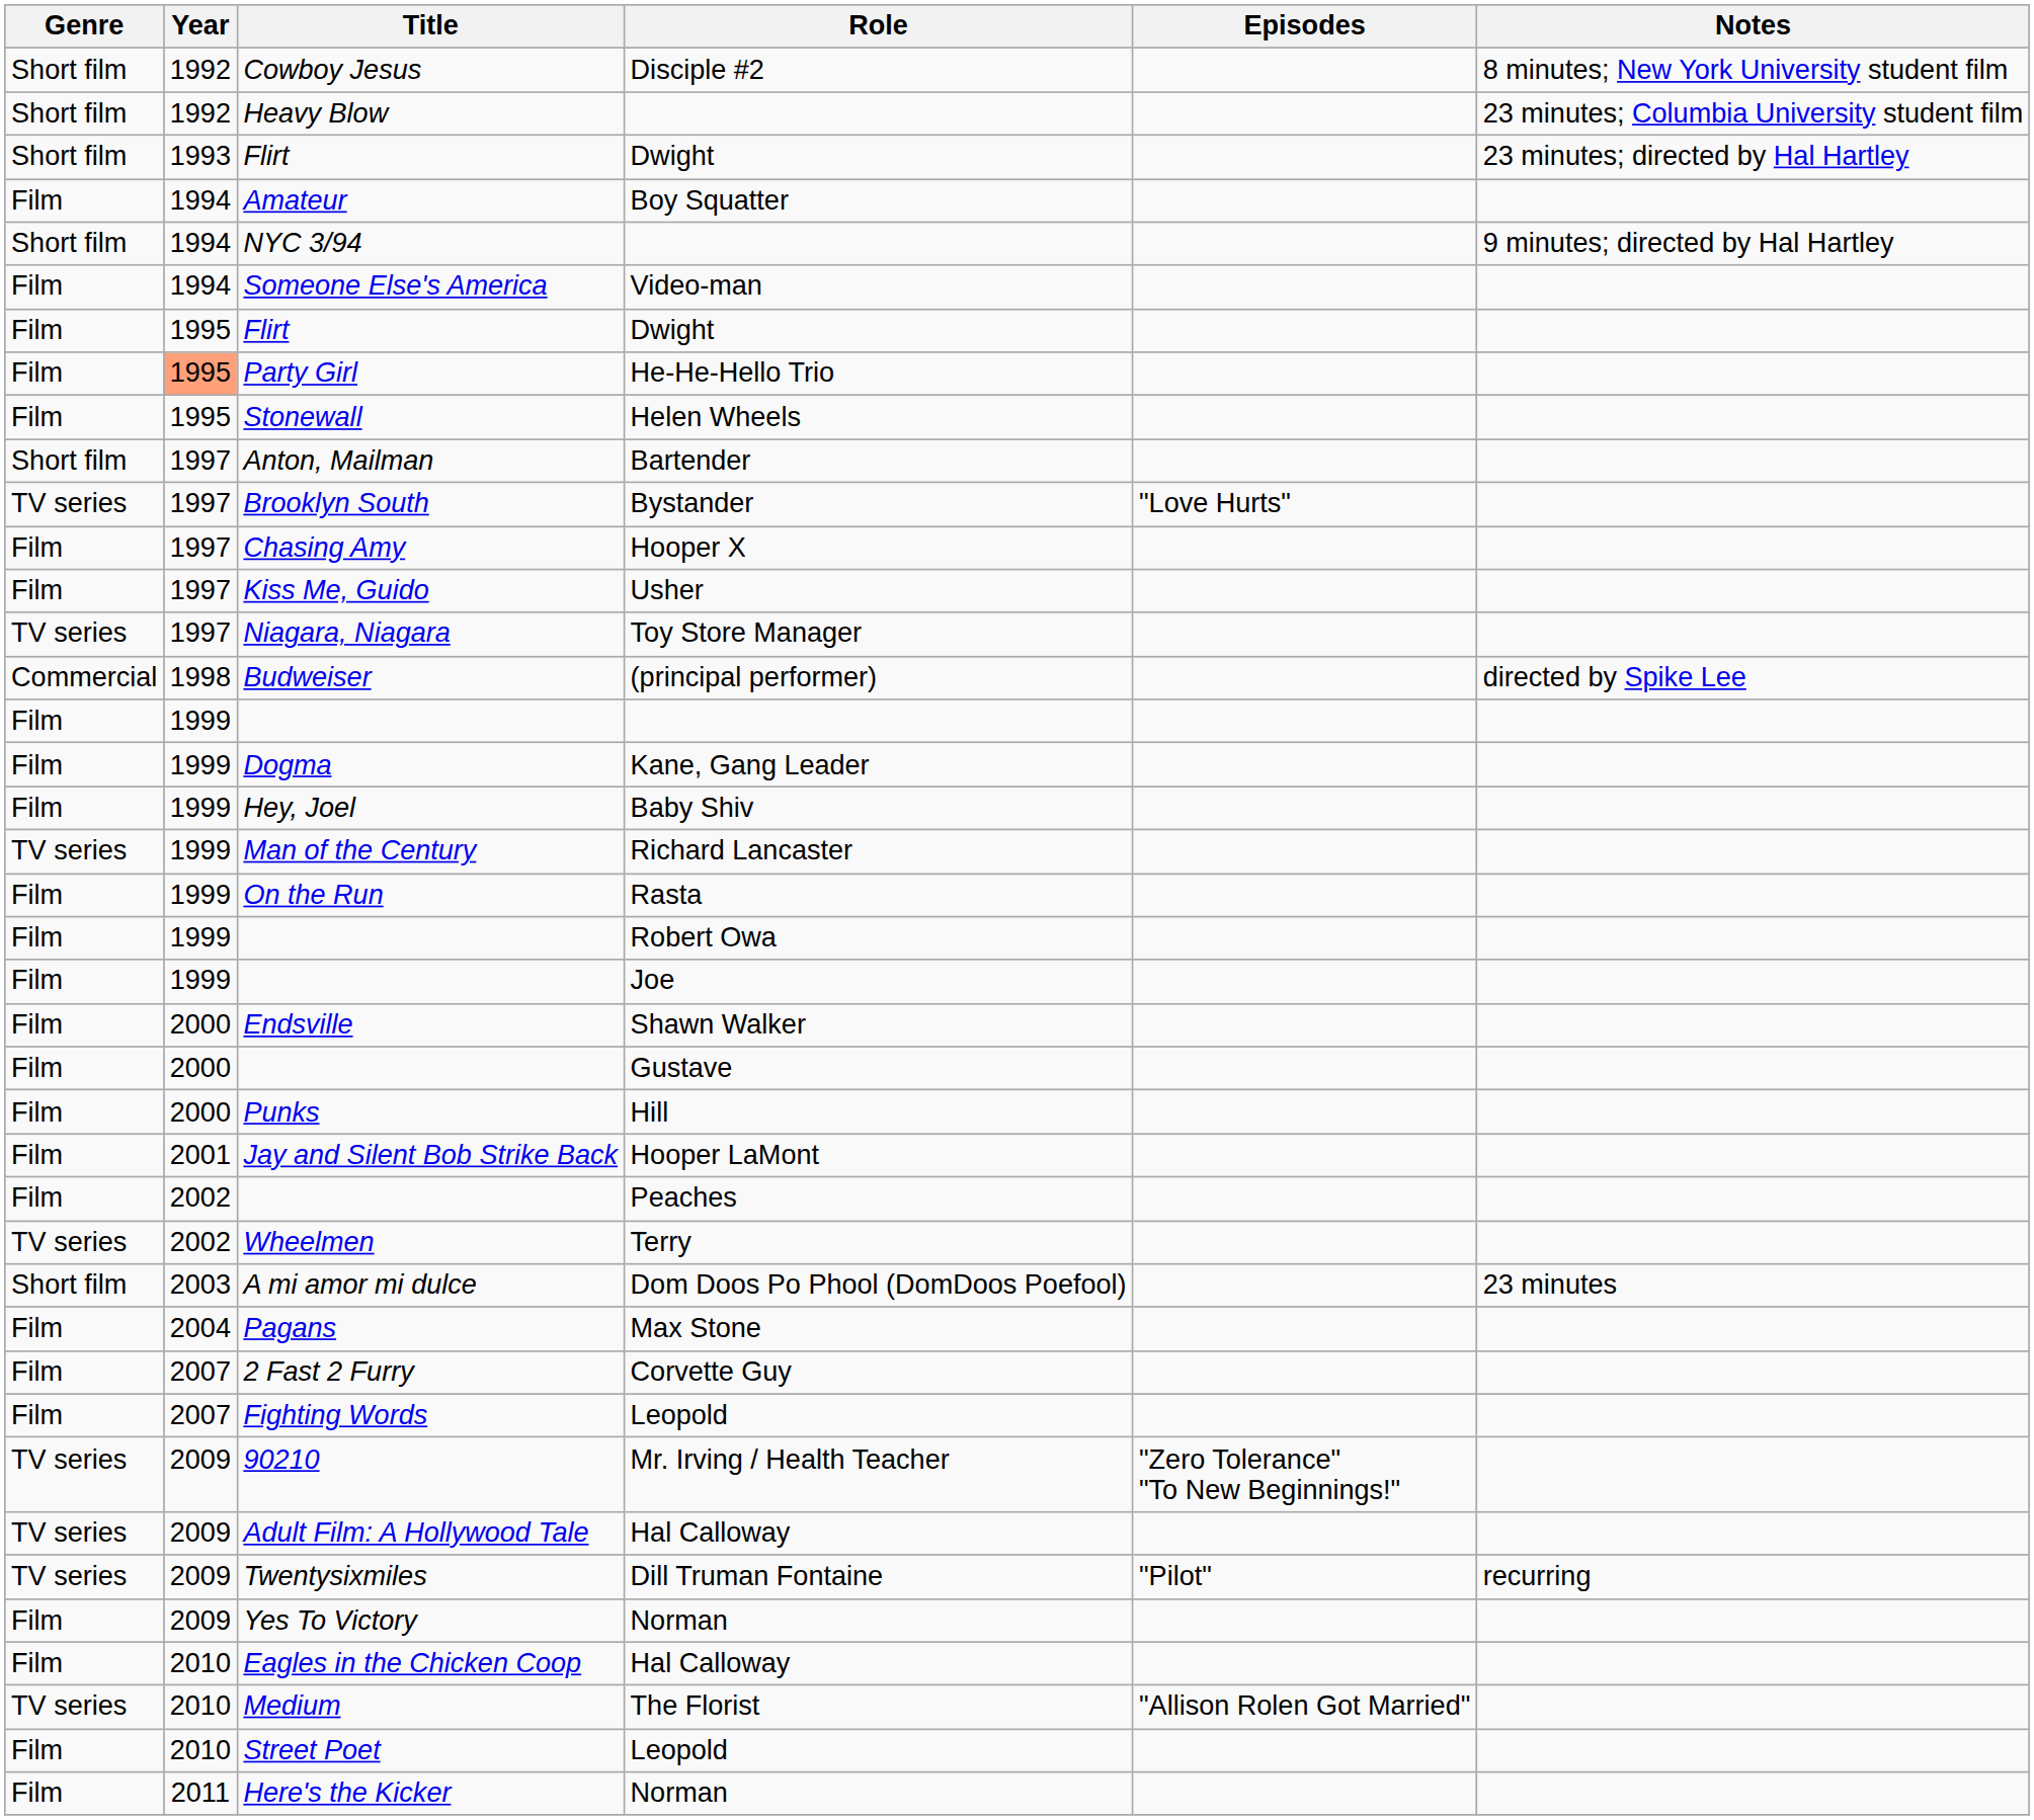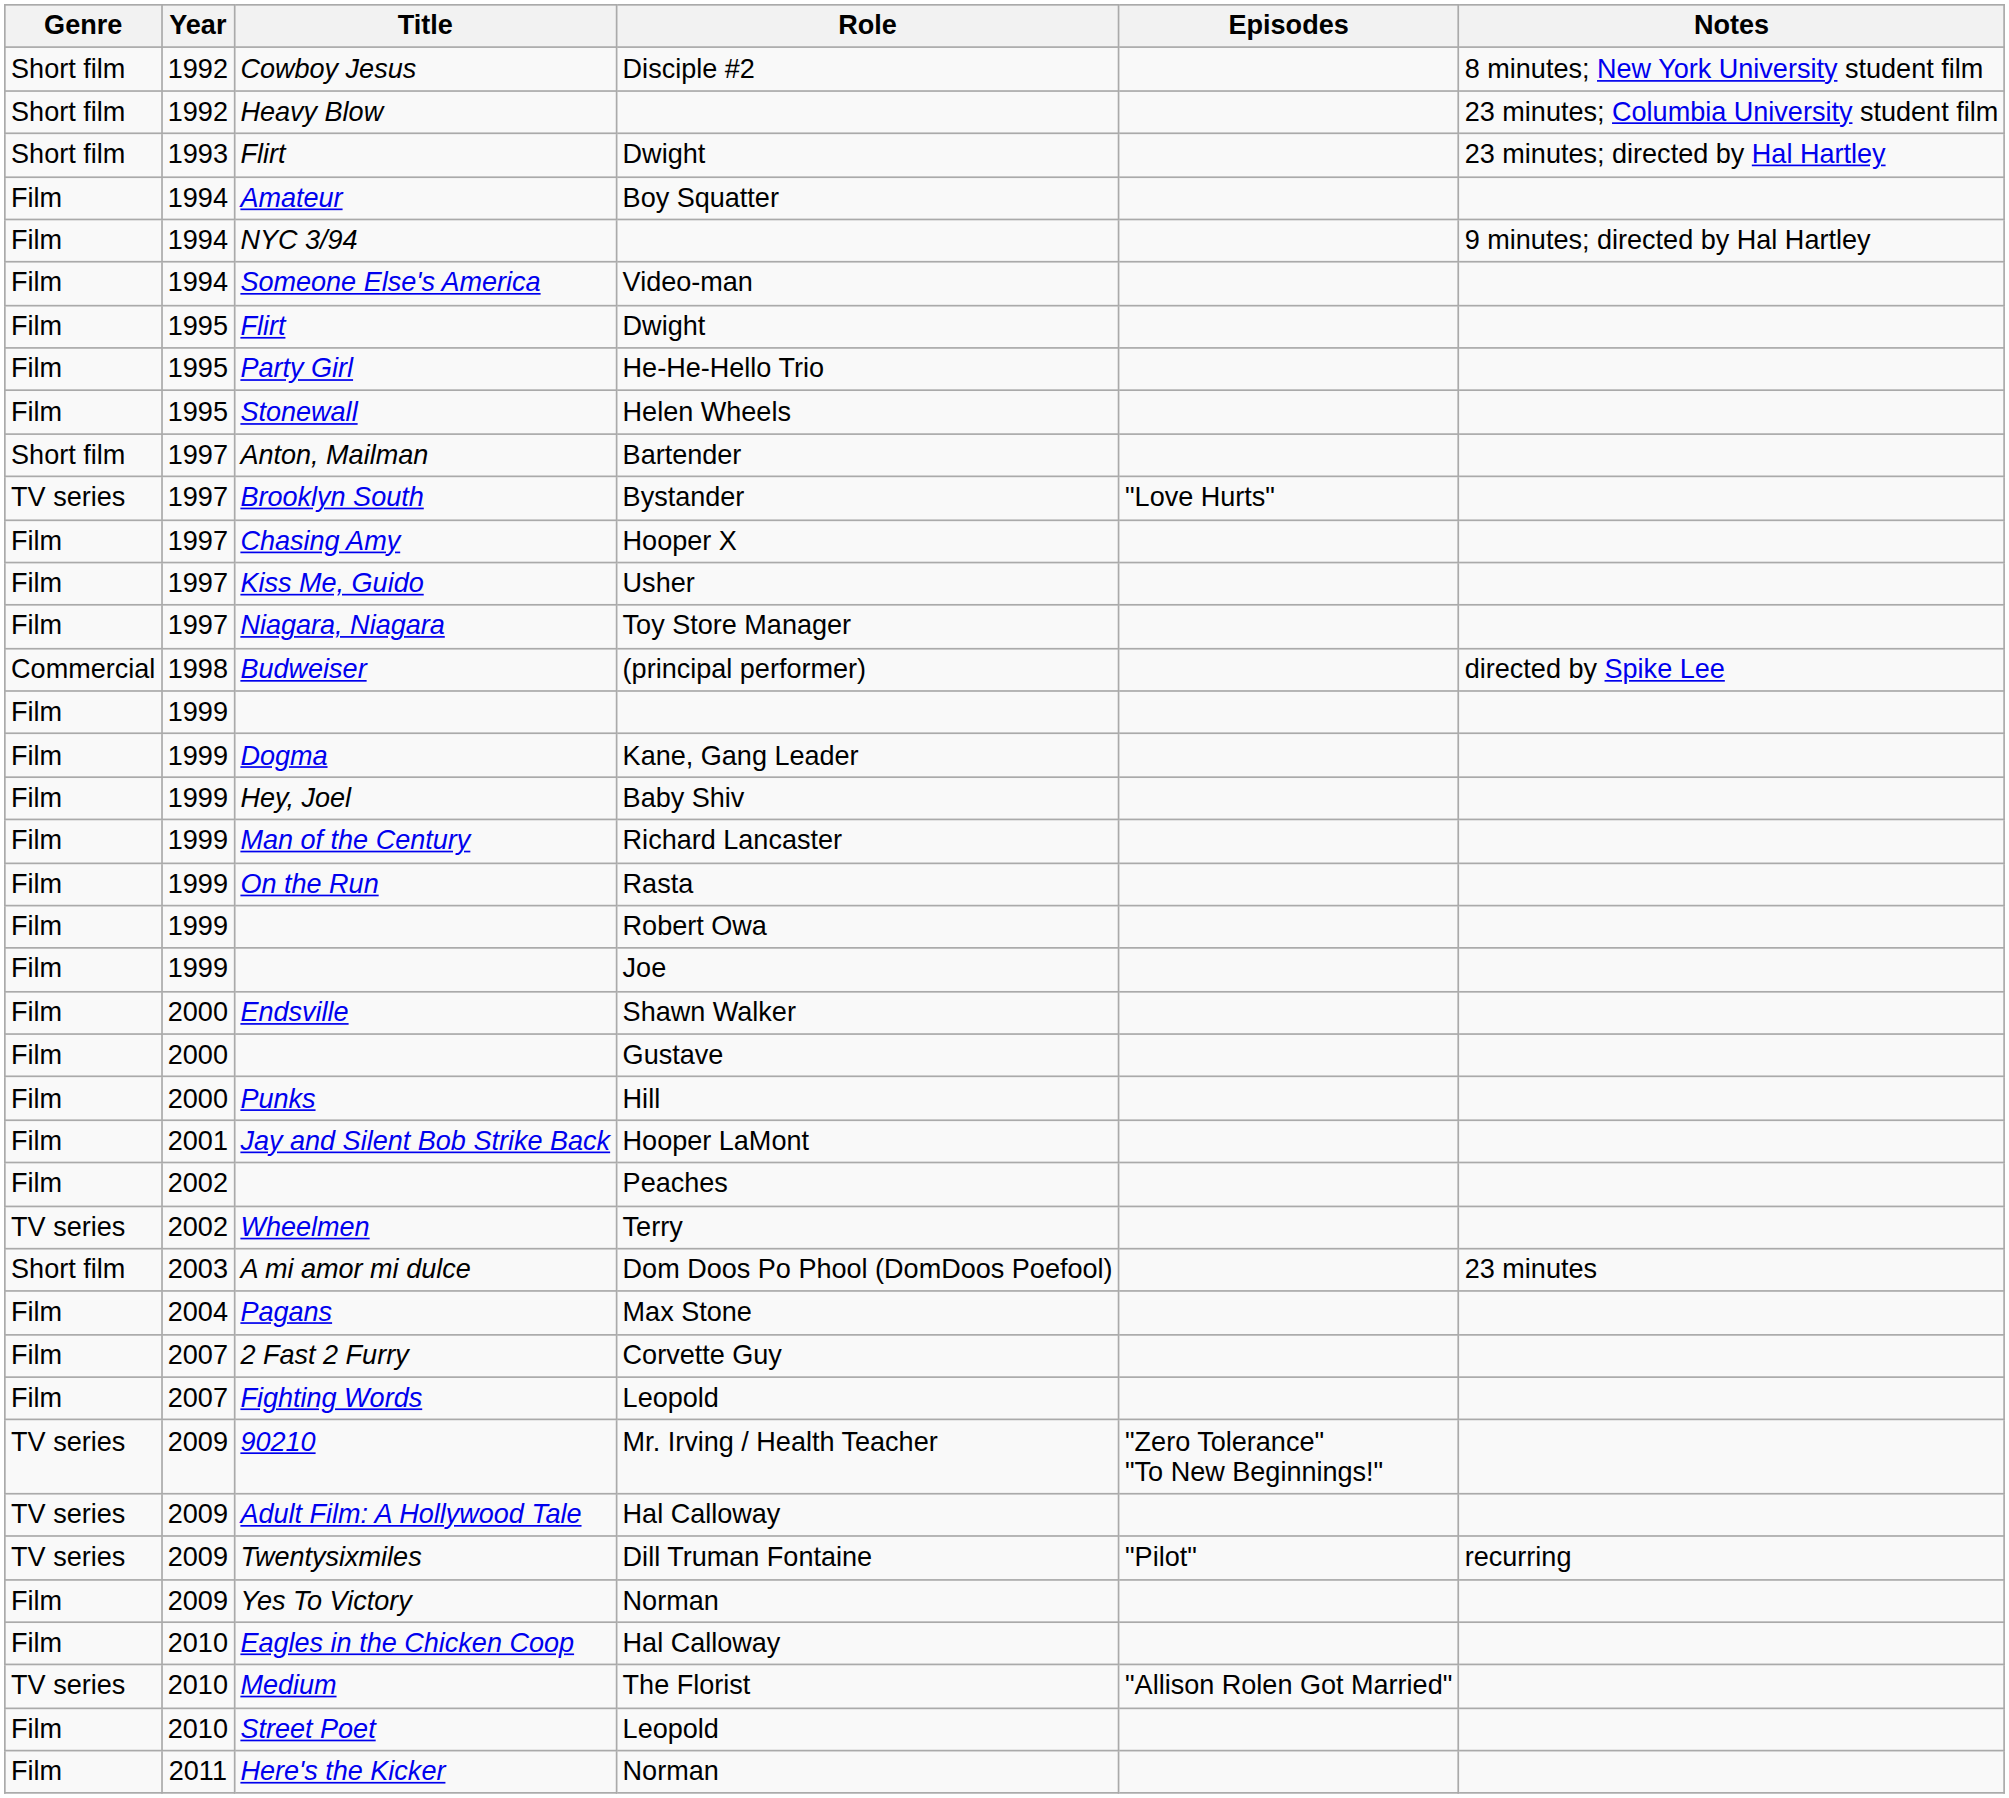NYC 3/94 | Genre: Short film -> Film
Party Girl | Year: lightsalmon background -> no background
Niagara, Niagara | Genre: TV series -> Film
Man of the Century | Genre: TV series -> Film
